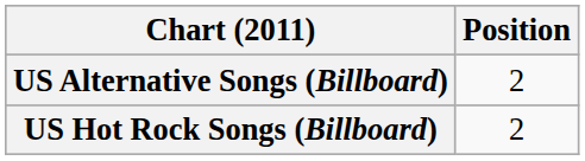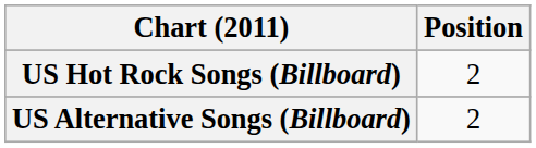rows swapped: US Alternative Songs (Billboard) <-> US Hot Rock Songs (Billboard)
